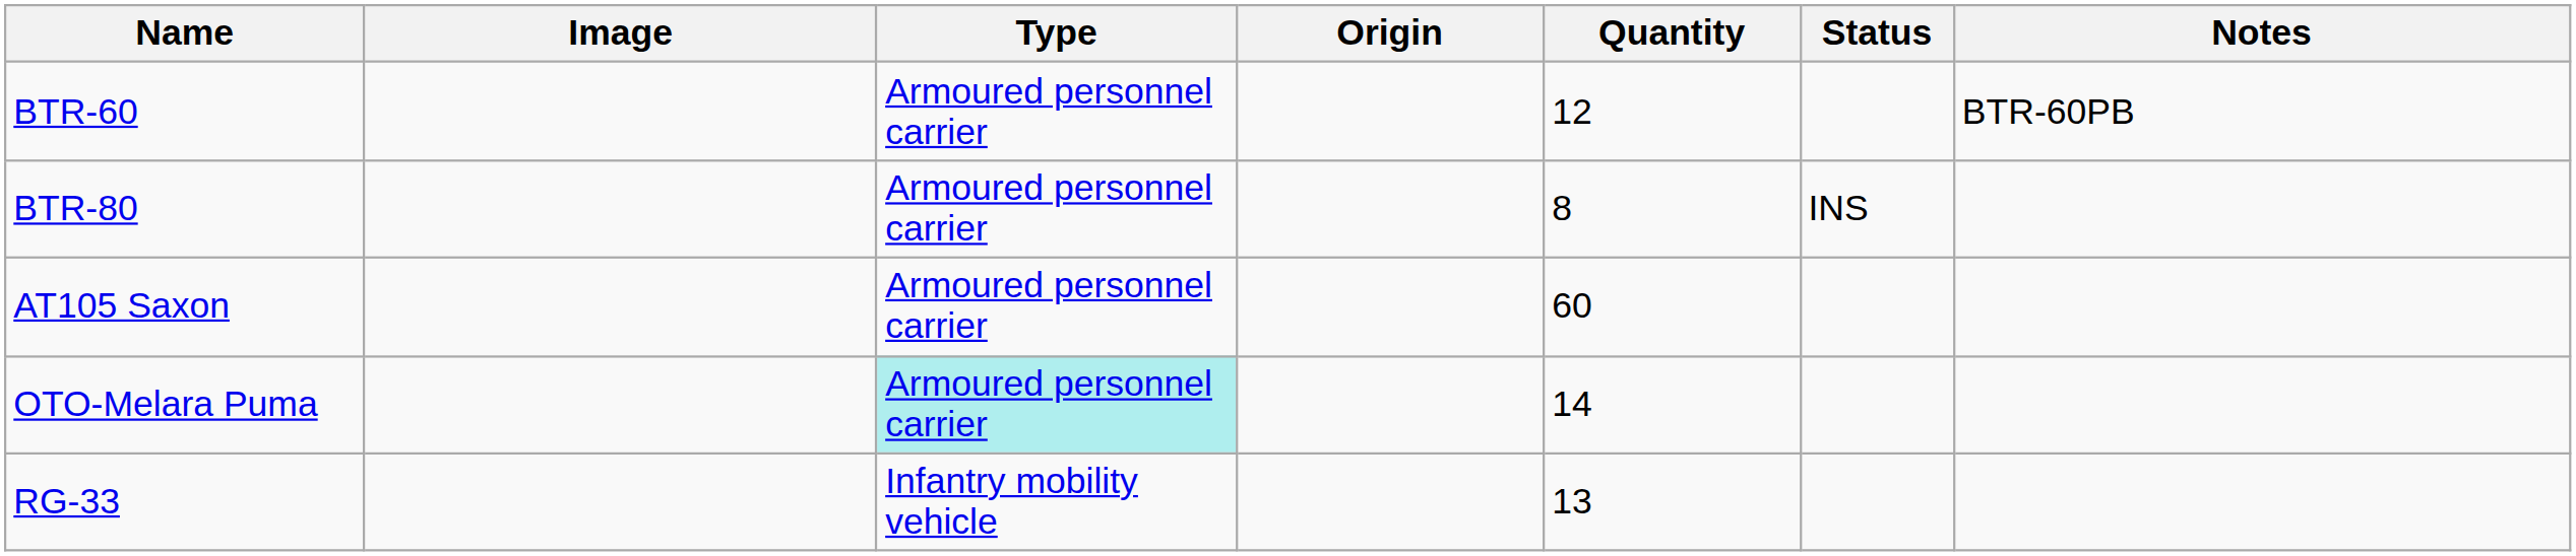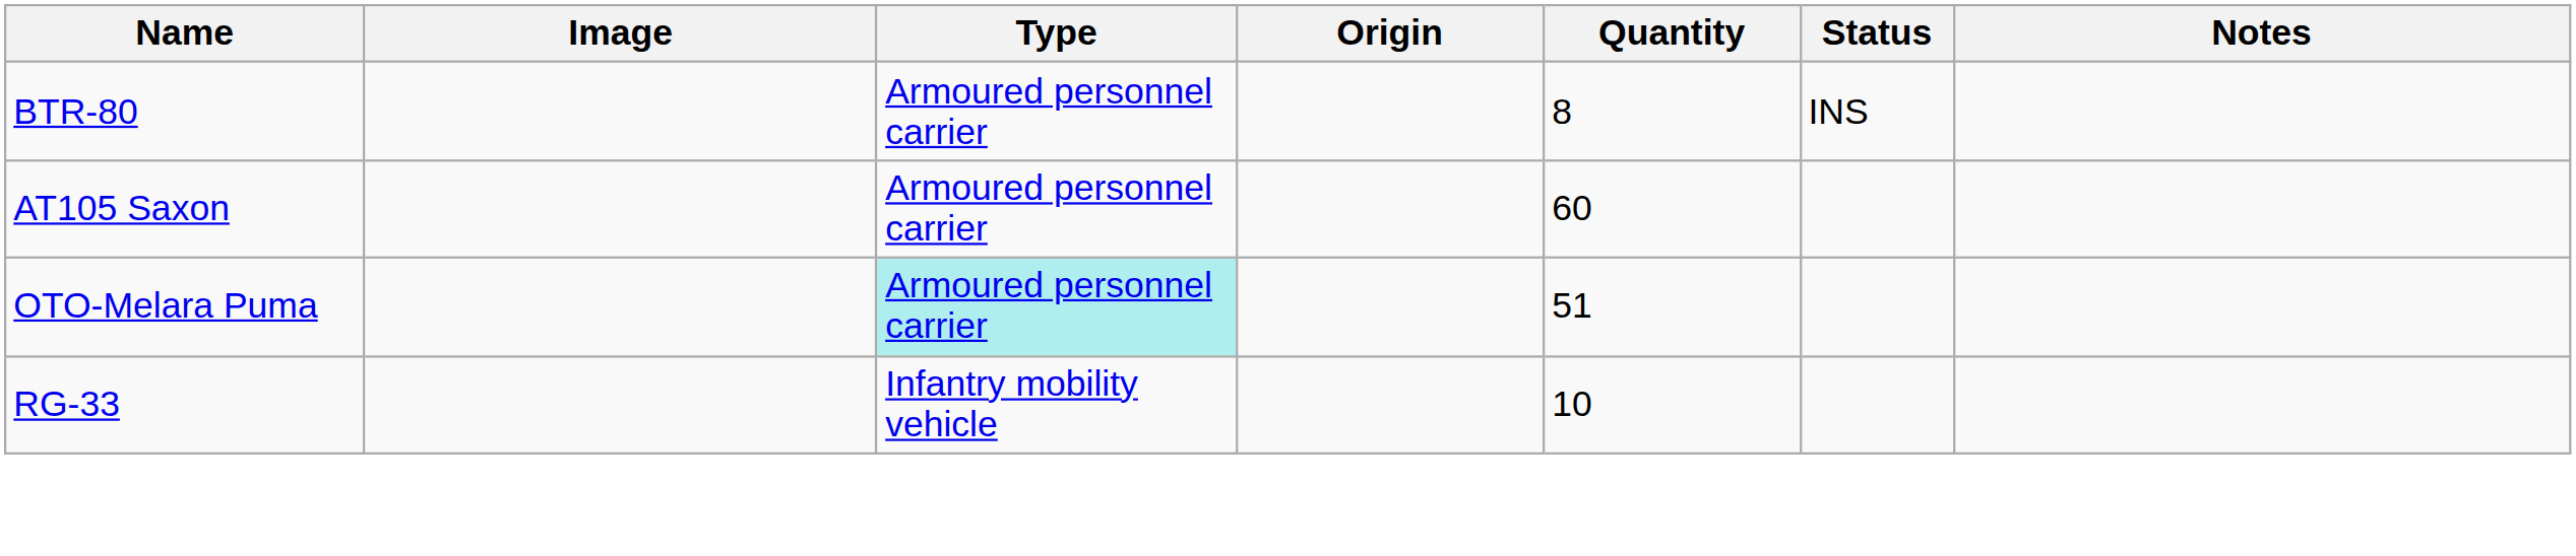- row: BTR-60 | Armoured personnel carrier | 12 | BTR-60PB
OTO-Melara Puma | Quantity: 14 -> 51
RG-33 | Quantity: 13 -> 10
